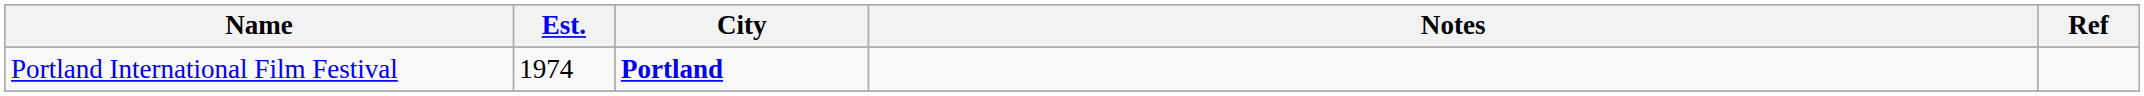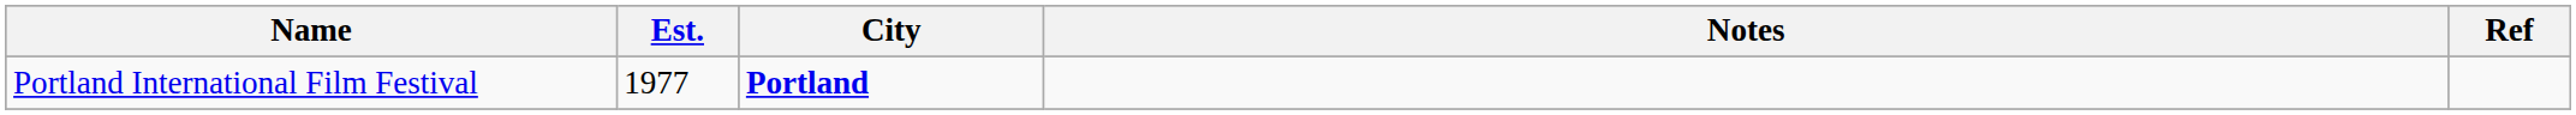Portland International Film Festival | Est.: 1974 -> 1977
